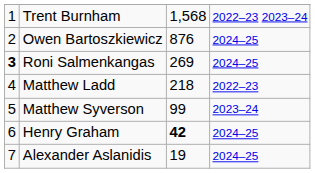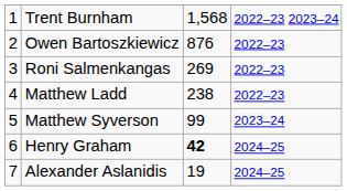Owen Bartoszkiewicz | column 4: 2024–25 -> 2022–23
Roni Salmenkangas | column 1: bold -> normal
Roni Salmenkangas | column 4: 2024–25 -> 2022–23
Matthew Ladd | column 3: 218 -> 238
